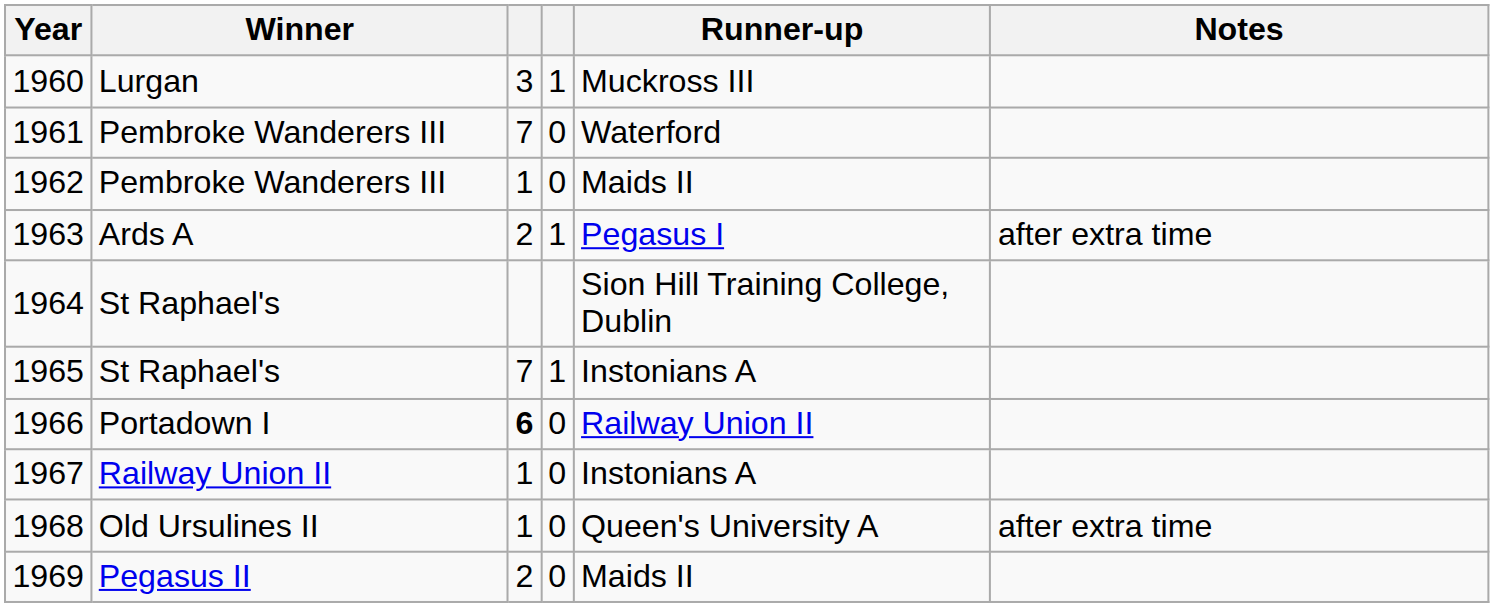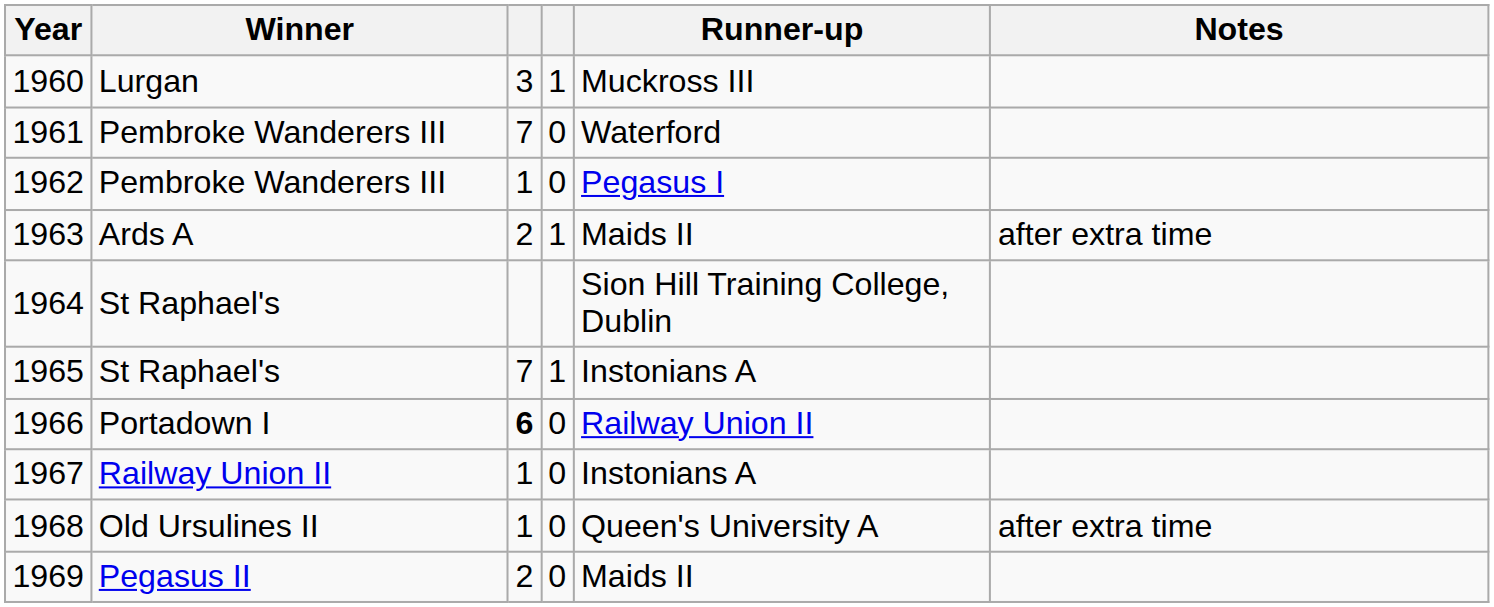1962 | Runner-up: Maids II -> Pegasus I
1963 | Runner-up: Pegasus I -> Maids II
